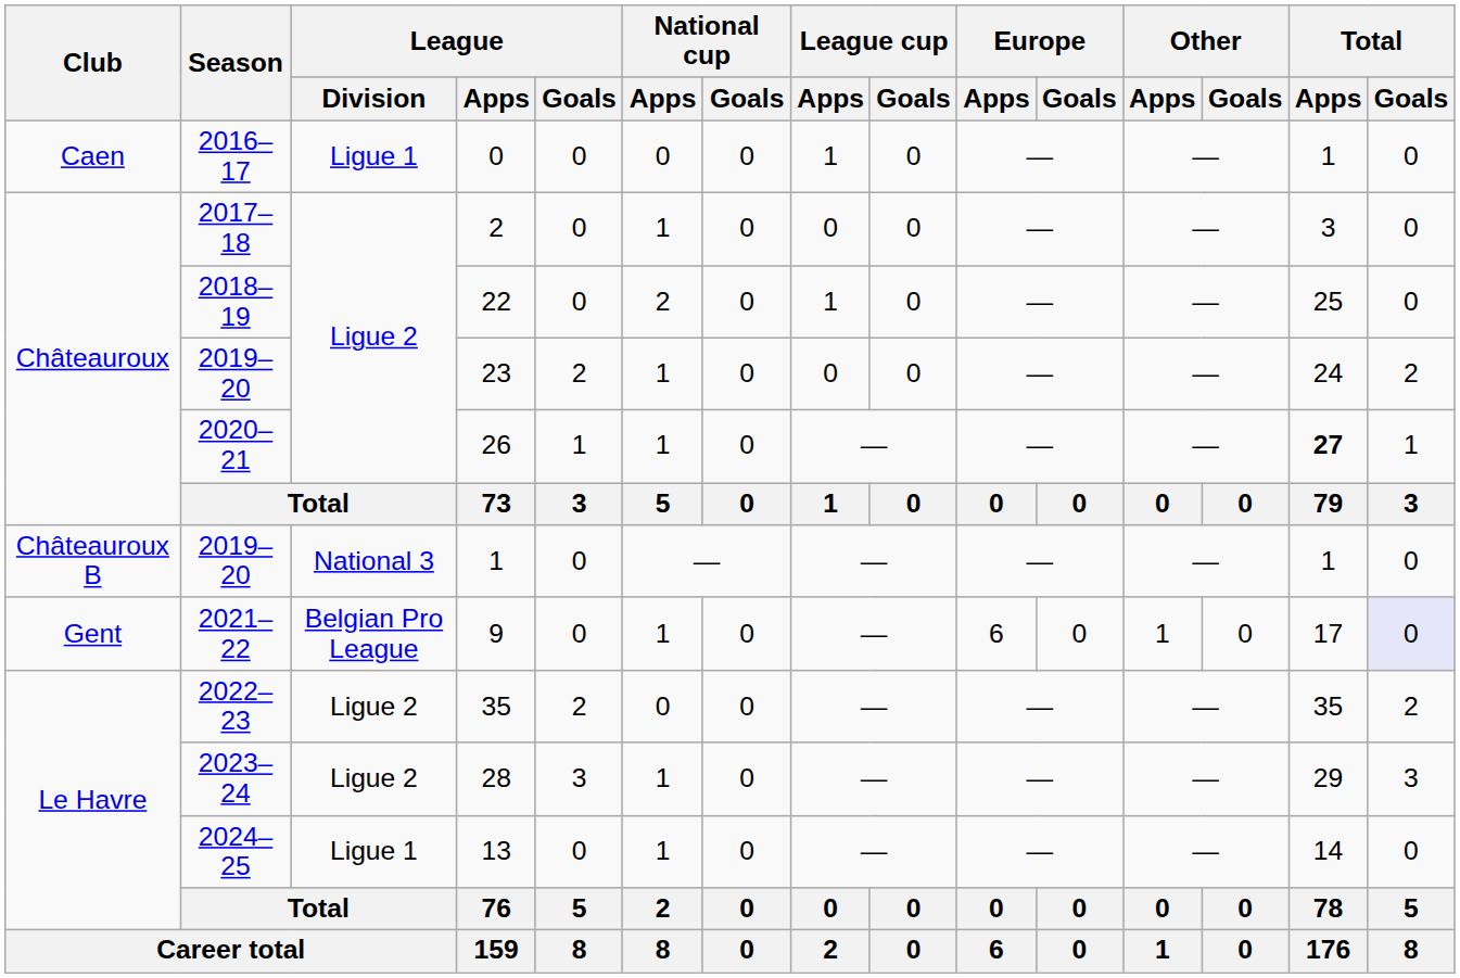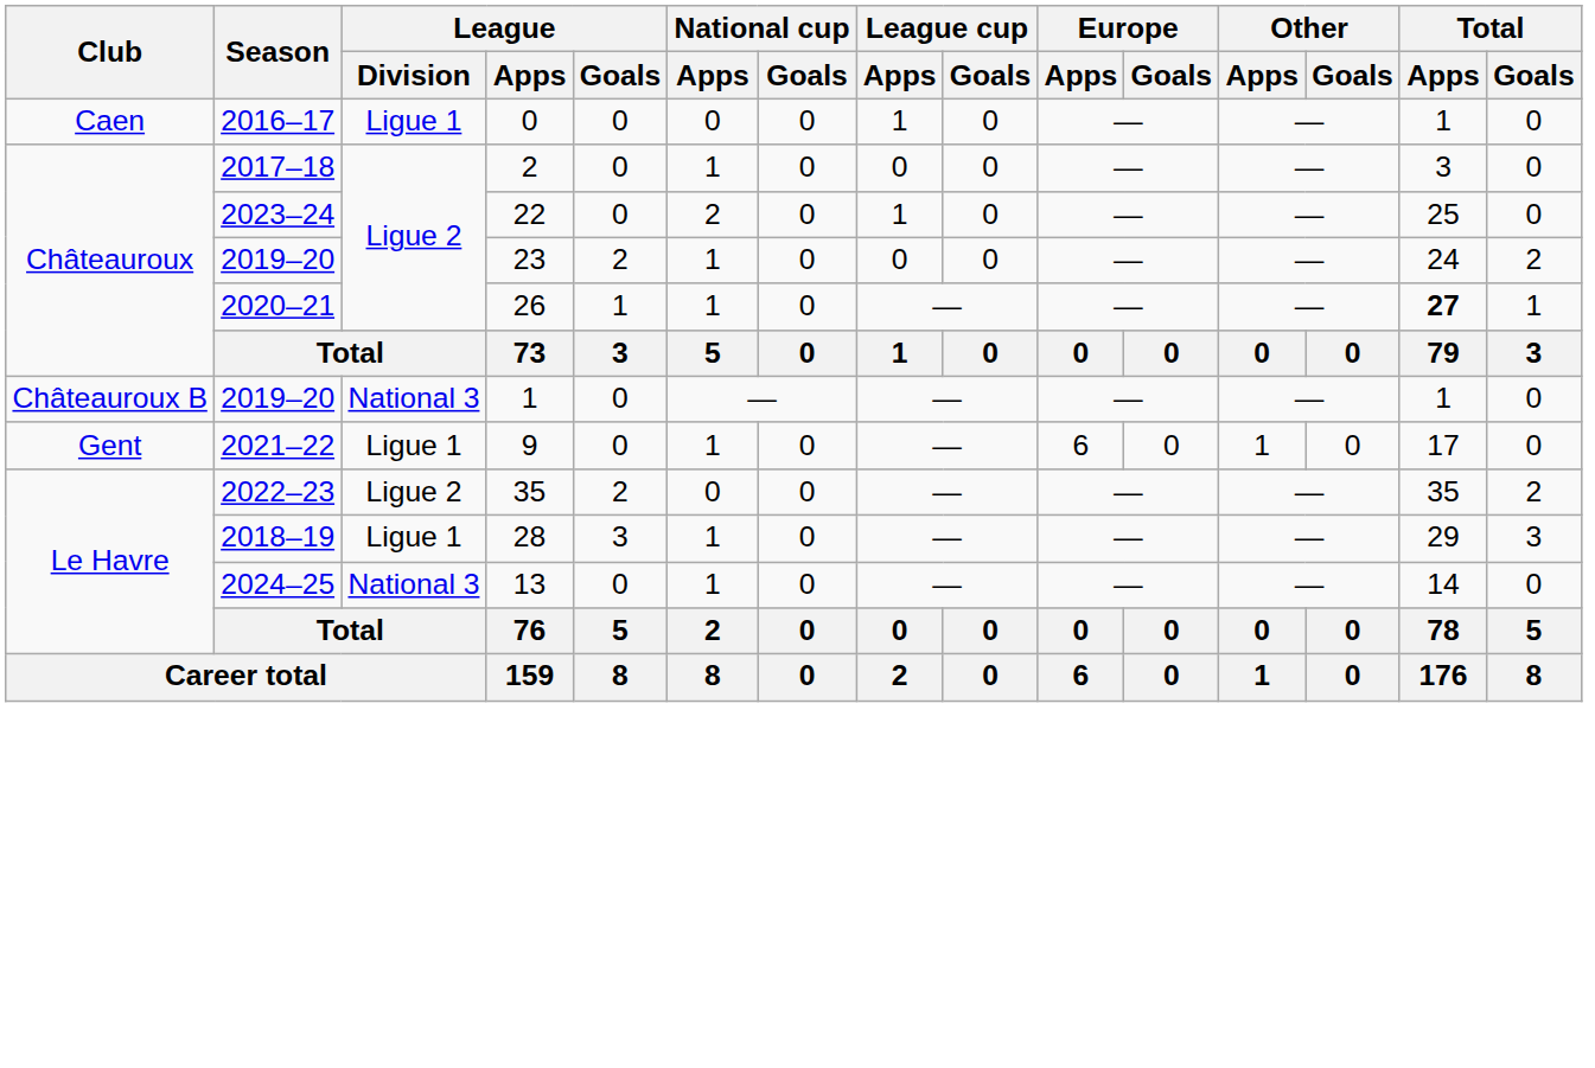22 | Season: 2018–19 -> 2023–24
9 | League / Division: Belgian Pro League -> Ligue 1
9 | Total / Goals: lavender background -> no background
28 | Season: 2023–24 -> 2018–19
28 | League / Division: Ligue 2 -> Ligue 1
13 | League / Division: Ligue 1 -> National 3
